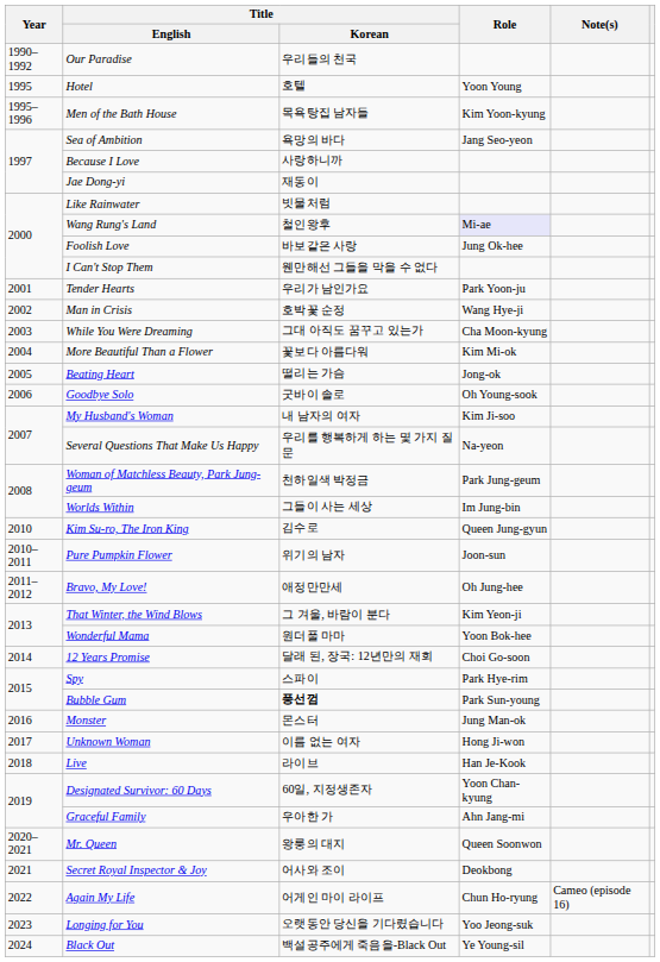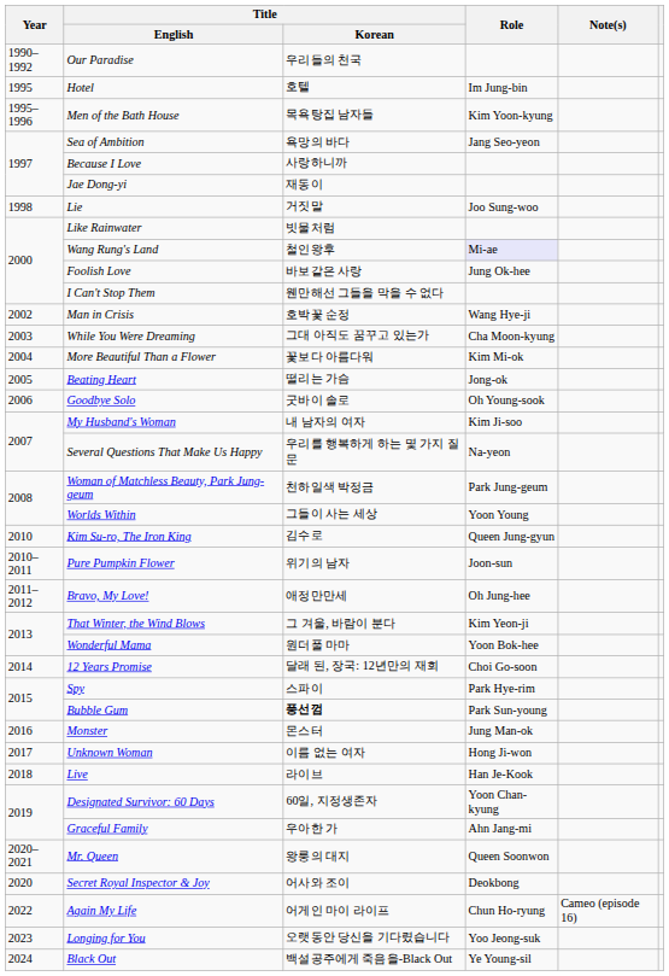Hotel | Role: Yoon Young -> Im Jung-bin
+ row: 1998 | Lie | 거짓말 | Joo Sung-woo
- row: 2001 | Tender Hearts | 우리가 남인가요 | Park Yoon-ju
Worlds Within | Role: Im Jung-bin -> Yoon Young
Secret Royal Inspector & Joy | Year: 2021 -> 2020
